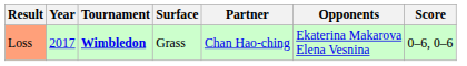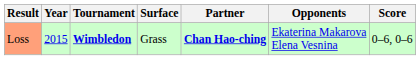Loss | Year: 2017 -> 2015
Loss | Partner: normal -> bold
